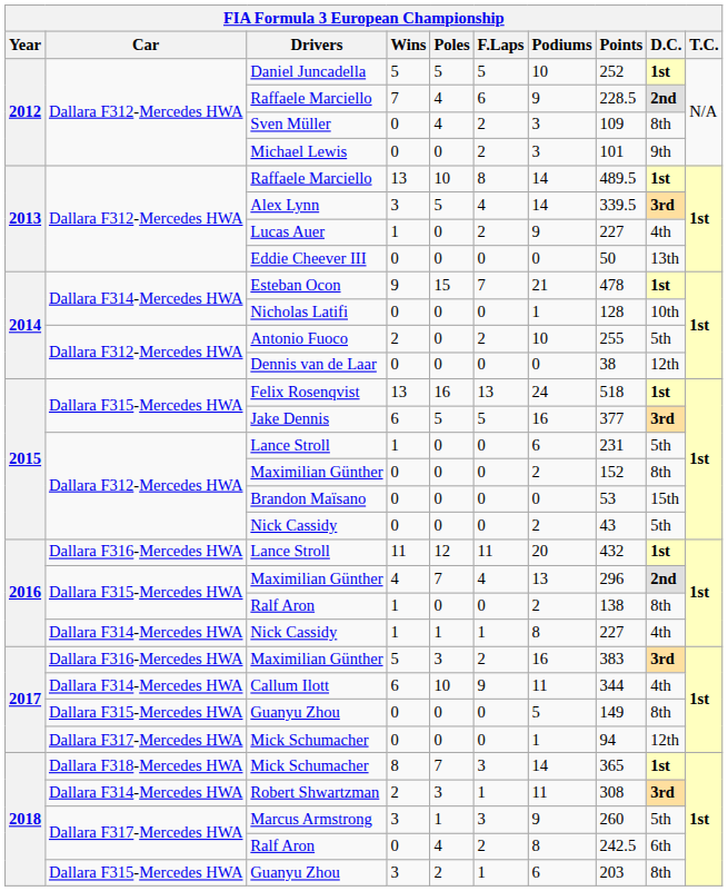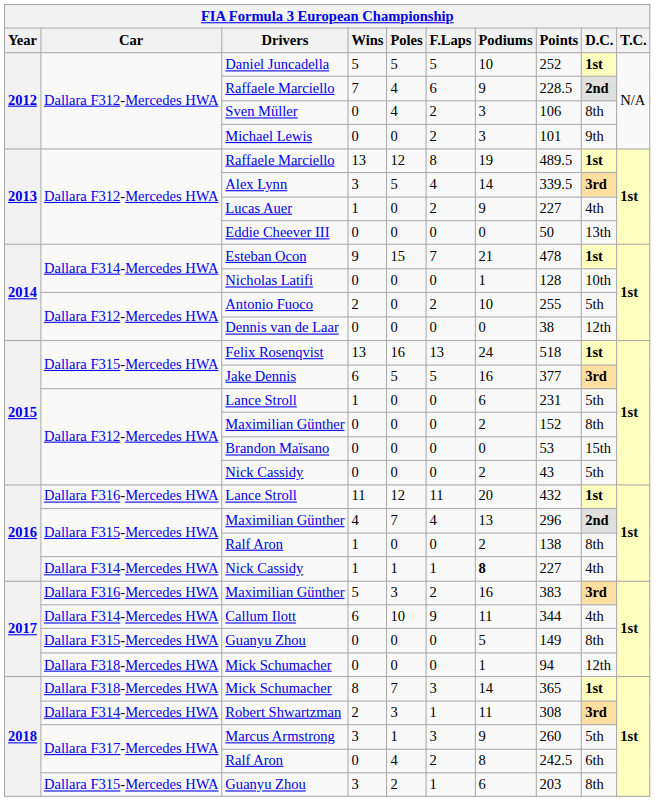Sven Müller | Points: 109 -> 106
Raffaele Marciello / 13 | Poles: 10 -> 12
Raffaele Marciello / 13 | Podiums: 14 -> 19
Nick Cassidy / 1 | Podiums: normal -> bold
Mick Schumacher / 0 | Car: Dallara F317-Mercedes HWA -> Dallara F318-Mercedes HWA
